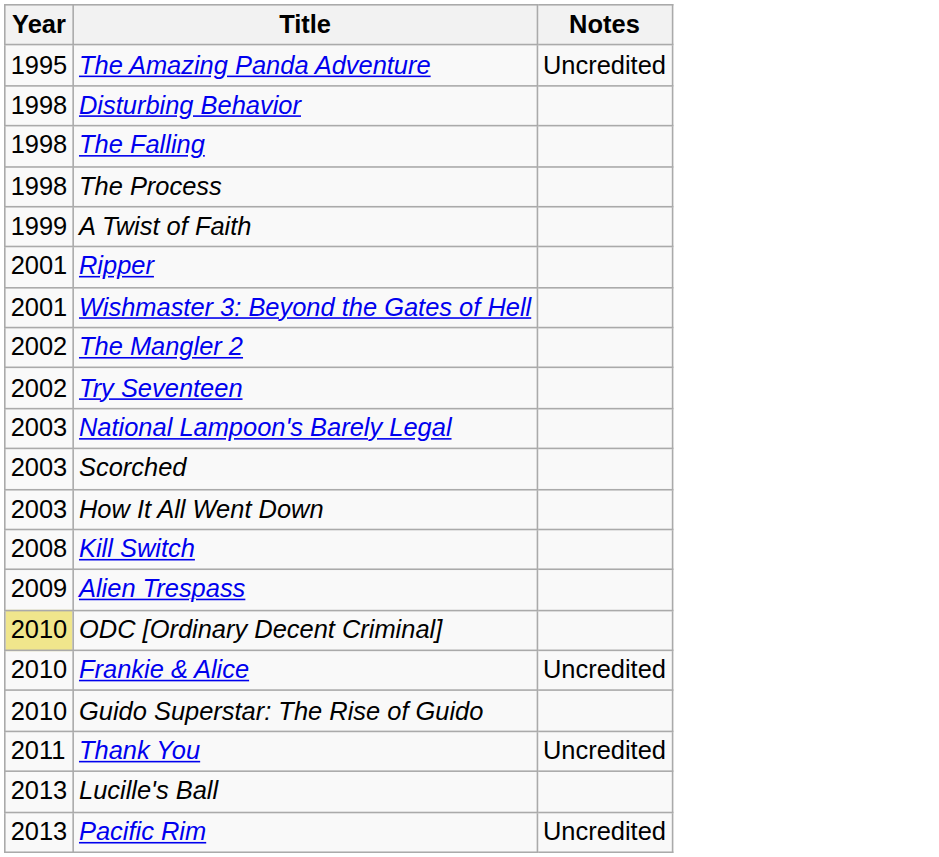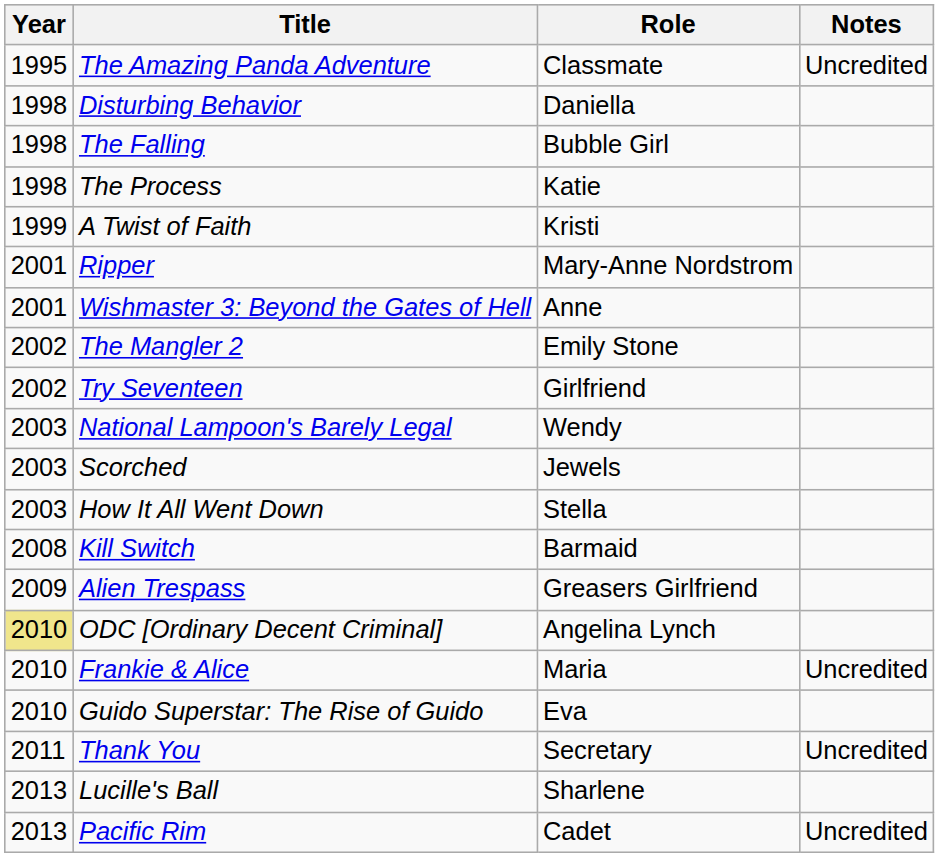+ column: Role | Classmate | Daniella | Bubble Girl | Katie | Kristi | Mary-Anne Nordstrom | Anne | Emily Stone | Girlfriend | Wendy | Jewels | Stella | Barmaid | Greasers Girlfriend | Angelina Lynch | Maria | Eva | Secretary | Sharlene | Cadet
